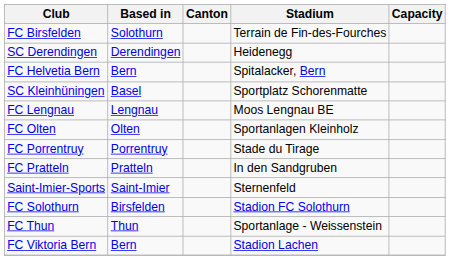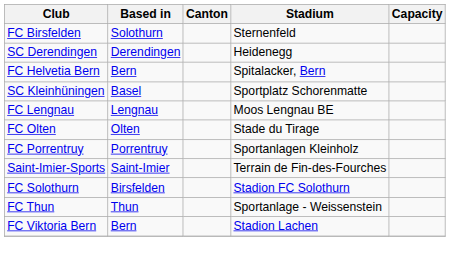FC Birsfelden | Stadium: Terrain de Fin-des-Fourches -> Sternenfeld
FC Olten | Stadium: Sportanlagen Kleinholz -> Stade du Tirage
FC Porrentruy | Stadium: Stade du Tirage -> Sportanlagen Kleinholz
- row: FC Pratteln | Pratteln | In den Sandgruben
Saint-Imier-Sports | Stadium: Sternenfeld -> Terrain de Fin-des-Fourches
